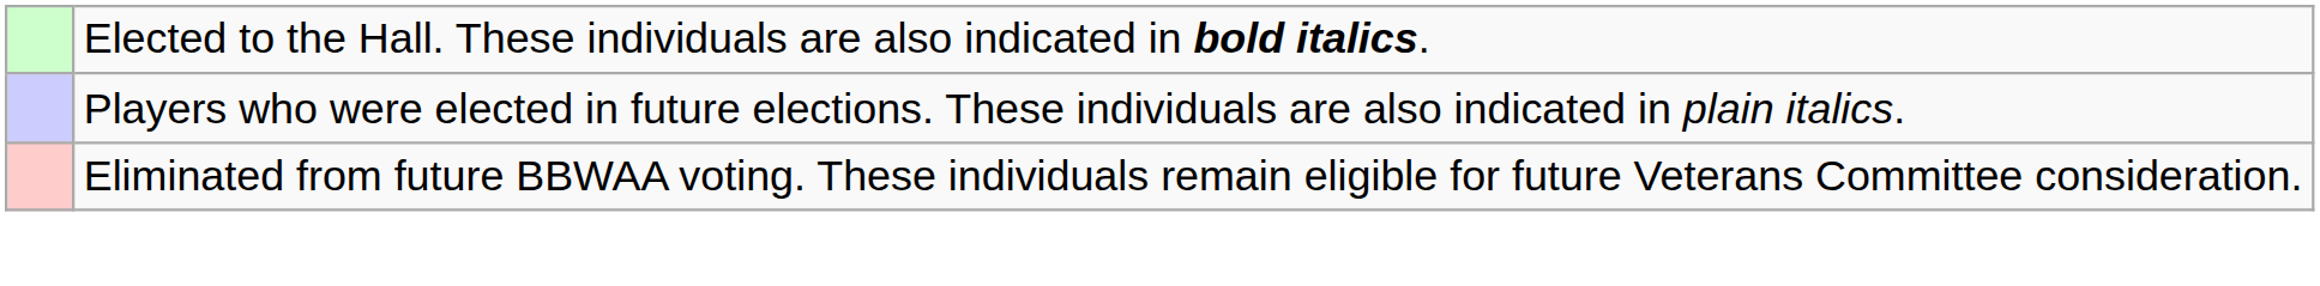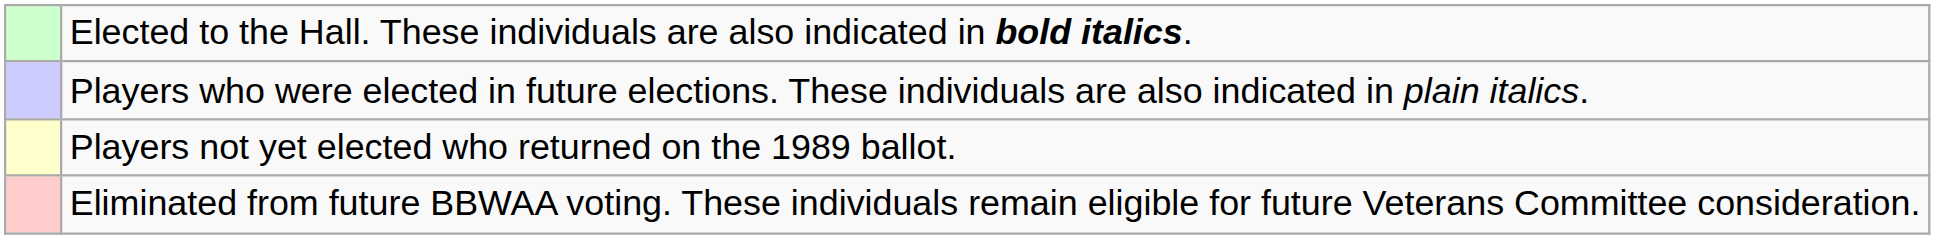+ row: Players not yet elected who returned on the 1989 ballot.
